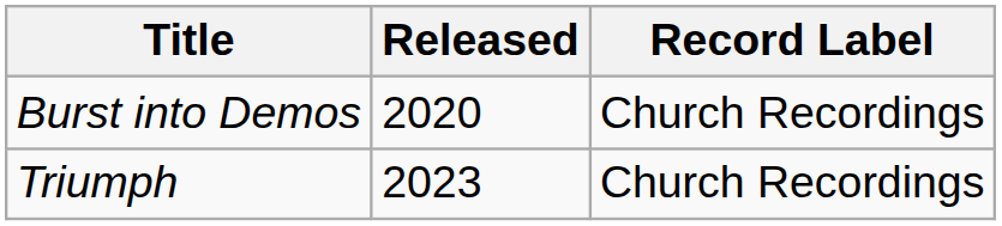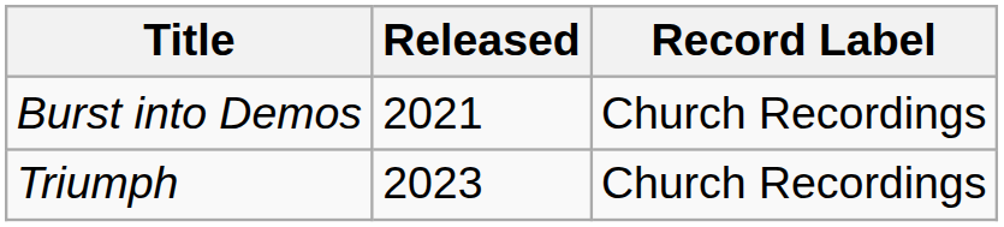Burst into Demos | Released: 2020 -> 2021
